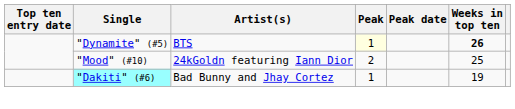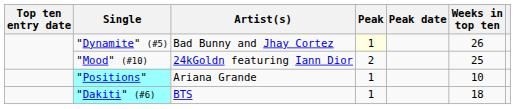"Dynamite" (#5) | Artist(s): BTS -> Bad Bunny and Jhay Cortez
"Dynamite" (#5) | Weeks in top ten: bold -> normal
+ row: "Positions" | Ariana Grande | 1 | 10
"Dakiti" (#6) | Artist(s): Bad Bunny and Jhay Cortez -> BTS
"Dakiti" (#6) | Weeks in top ten: 19 -> 18
